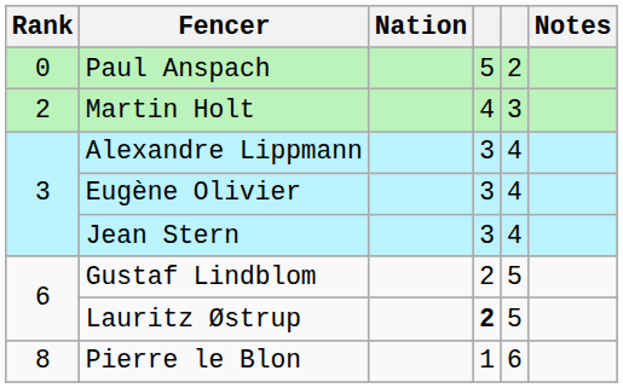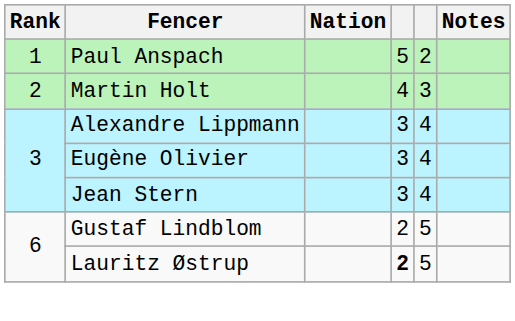Paul Anspach | Rank: 0 -> 1
- row: 8 | Pierre le Blon | 1 | 6
